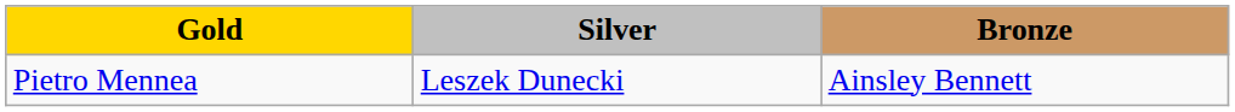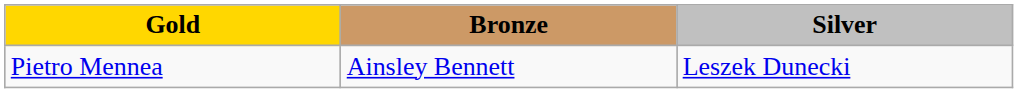columns swapped: Silver <-> Bronze
